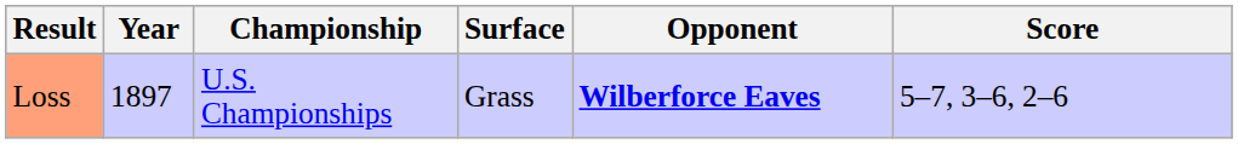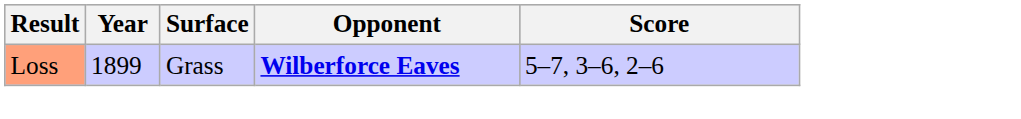- column: Championship | U.S. Championships
Loss | Year: 1897 -> 1899
